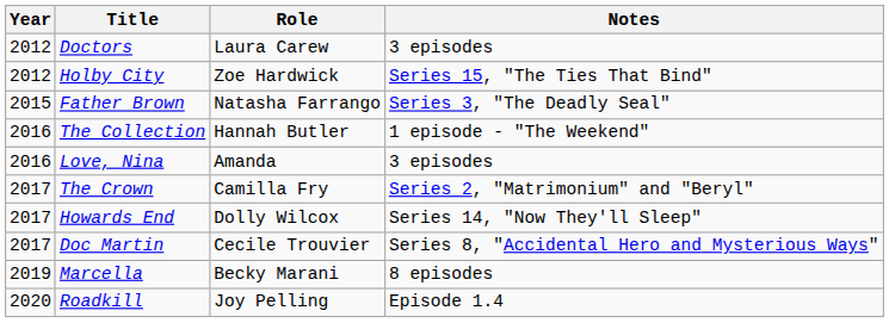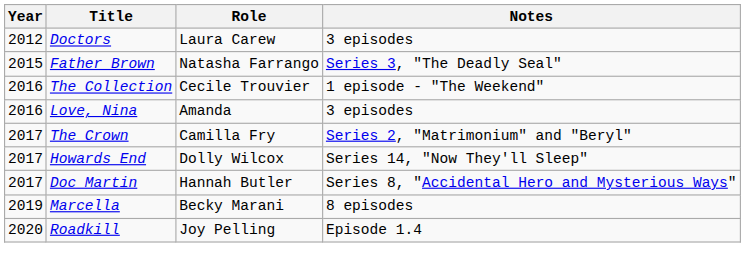- row: 2012 | Holby City | Zoe Hardwick | Series 15, "The Ties That Bind"
The Collection | Role: Hannah Butler -> Cecile Trouvier
Doc Martin | Role: Cecile Trouvier -> Hannah Butler
